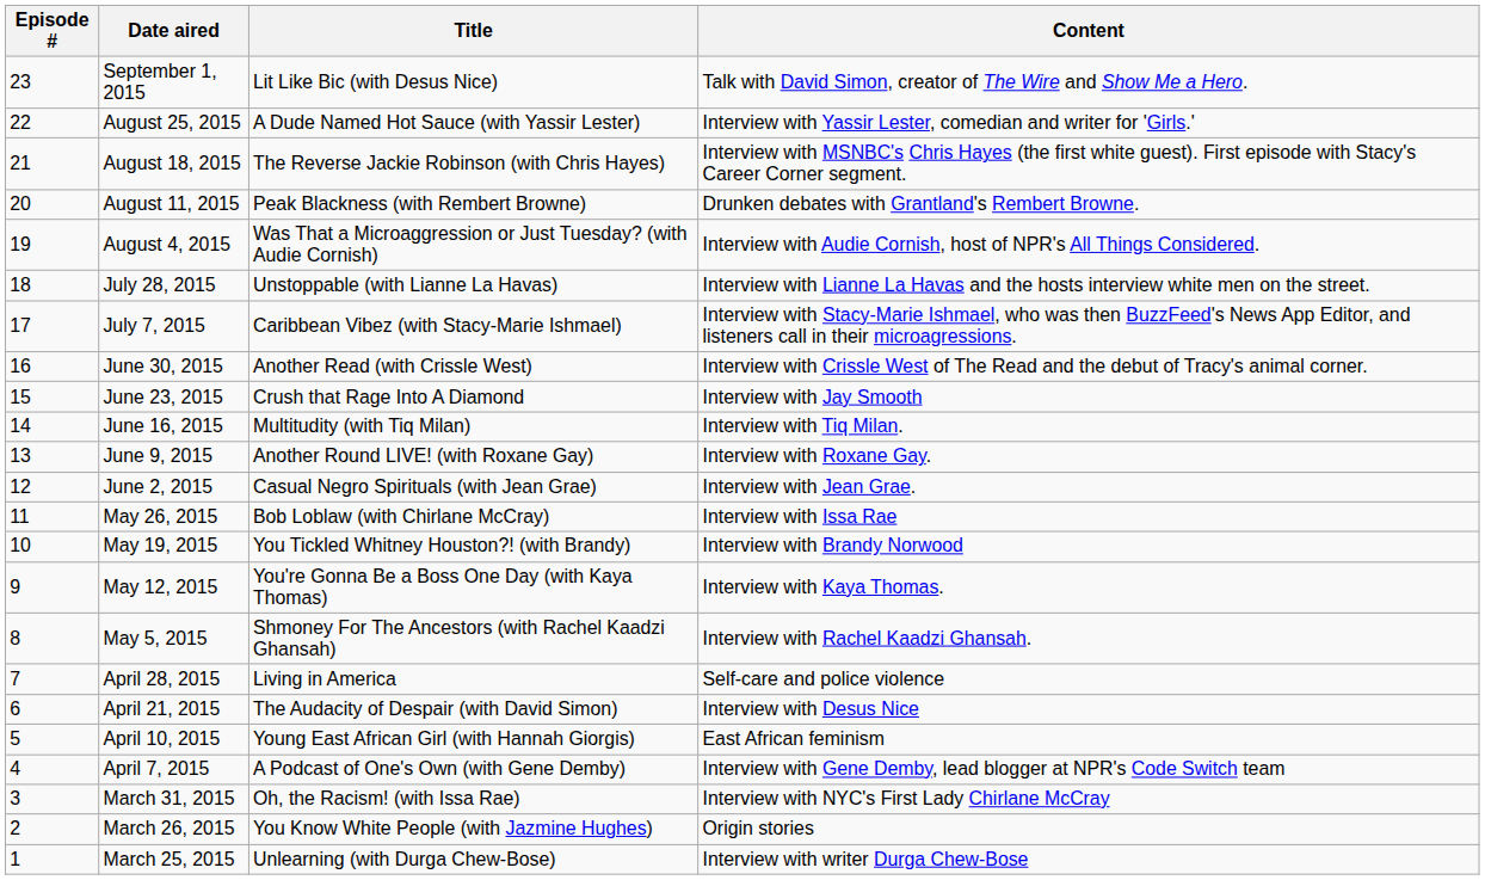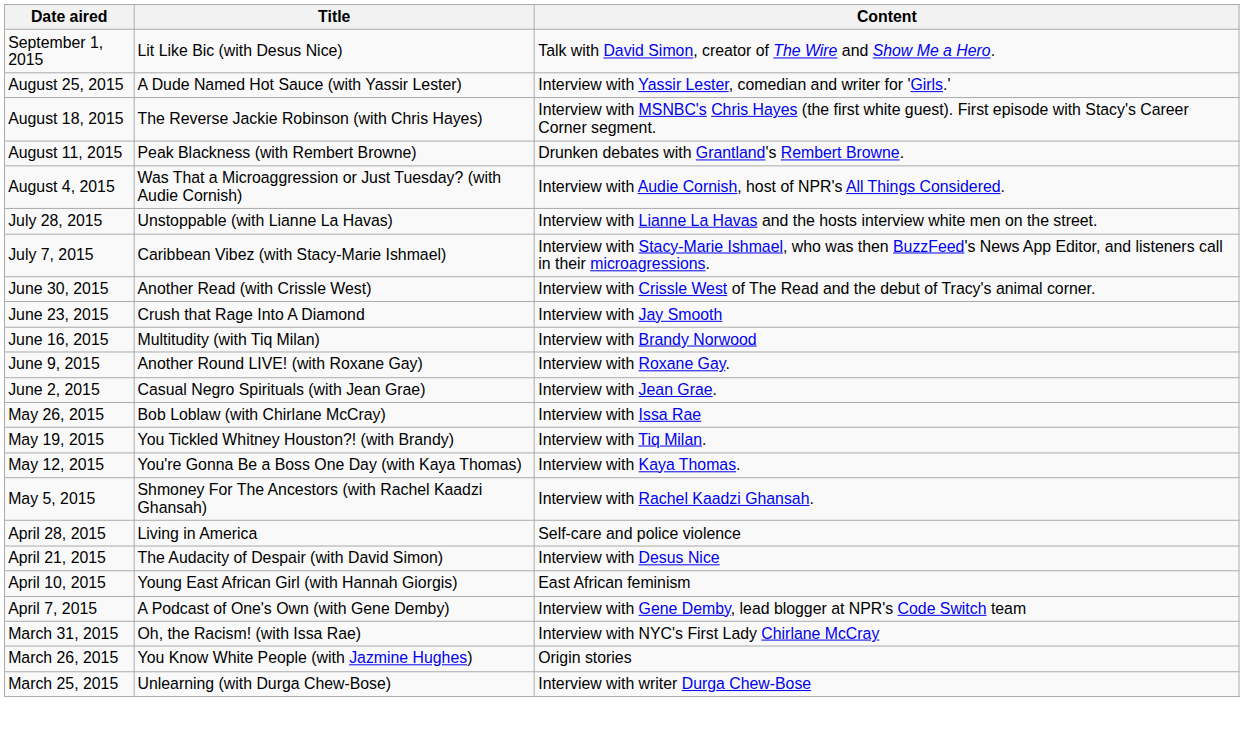- column: Episode # | 23 | 22 | 21 | 20 | 19 | 18 | 17 | 16 | 15 | 14 | 13 | 12 | 11 | 10 | 9 | 8 | 7 | 6 | 5 | 4 | 3 | 2 | 1
June 16, 2015 | Content: Interview with Tiq Milan. -> Interview with Brandy Norwood
May 19, 2015 | Content: Interview with Brandy Norwood -> Interview with Tiq Milan.
